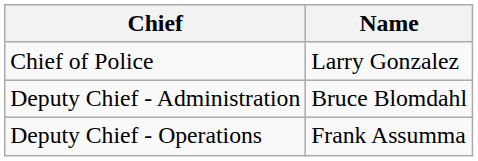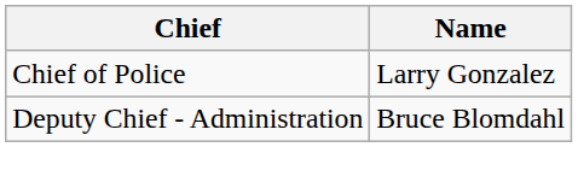- row: Deputy Chief - Operations | Frank Assumma
